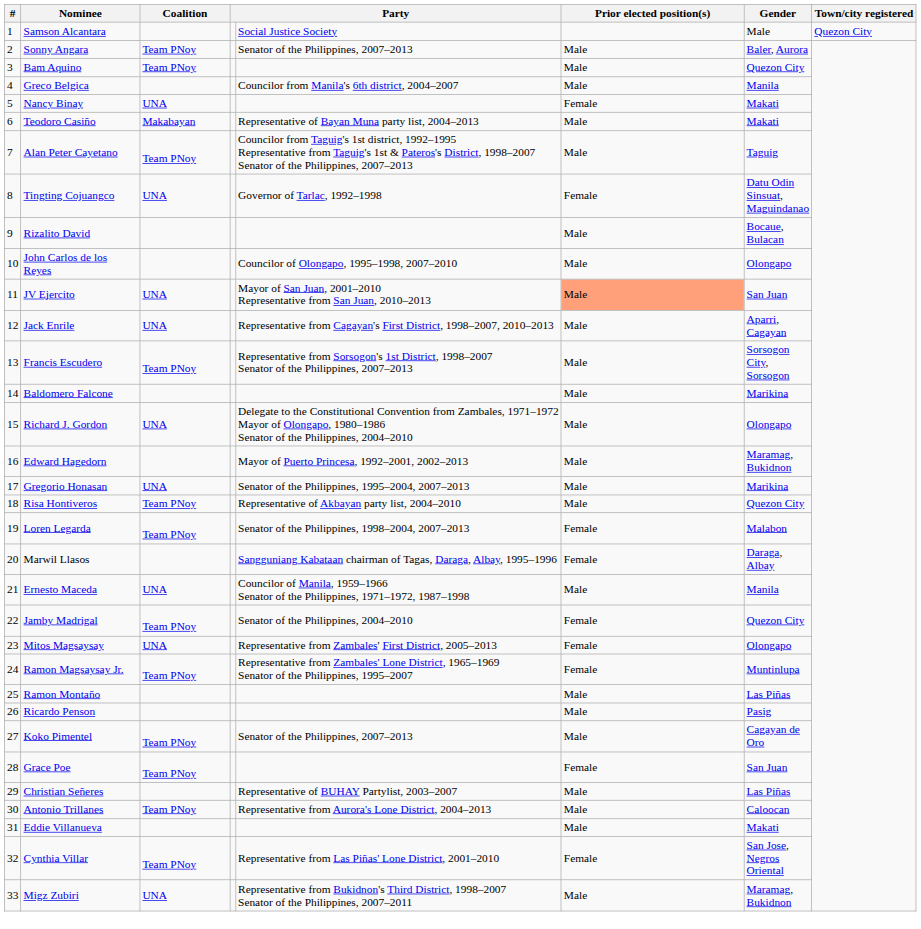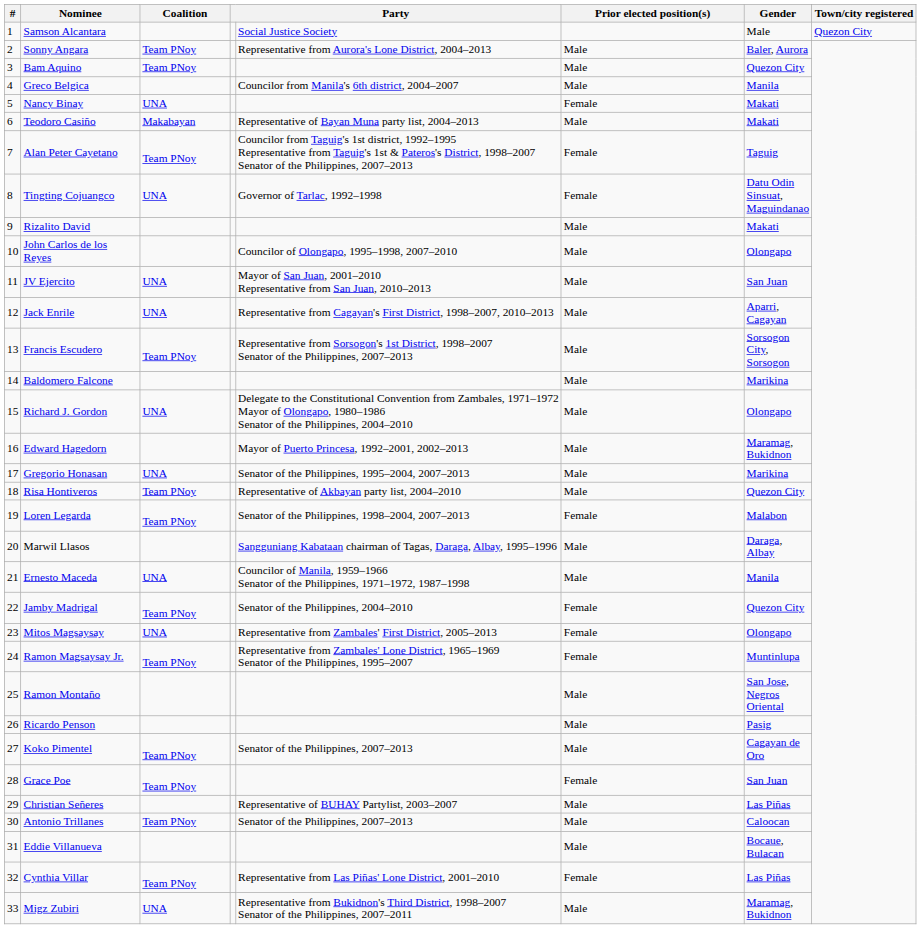Sonny Angara | column 5: Senator of the Philippines, 2007–2013 -> Representative from Aurora's Lone District, 2004–2013
Alan Peter Cayetano | Prior elected position(s): Male -> Female
Rizalito David | Gender: Bocaue, Bulacan -> Makati
JV Ejercito | Prior elected position(s): lightsalmon background -> no background
Marwil Llasos | Prior elected position(s): Female -> Male
Ramon Montaño | Gender: Las Piñas -> San Jose, Negros Oriental
Antonio Trillanes | column 5: Representative from Aurora's Lone District, 2004–2013 -> Senator of the Philippines, 2007–2013
Eddie Villanueva | Gender: Makati -> Bocaue, Bulacan
Cynthia Villar | Gender: San Jose, Negros Oriental -> Las Piñas
